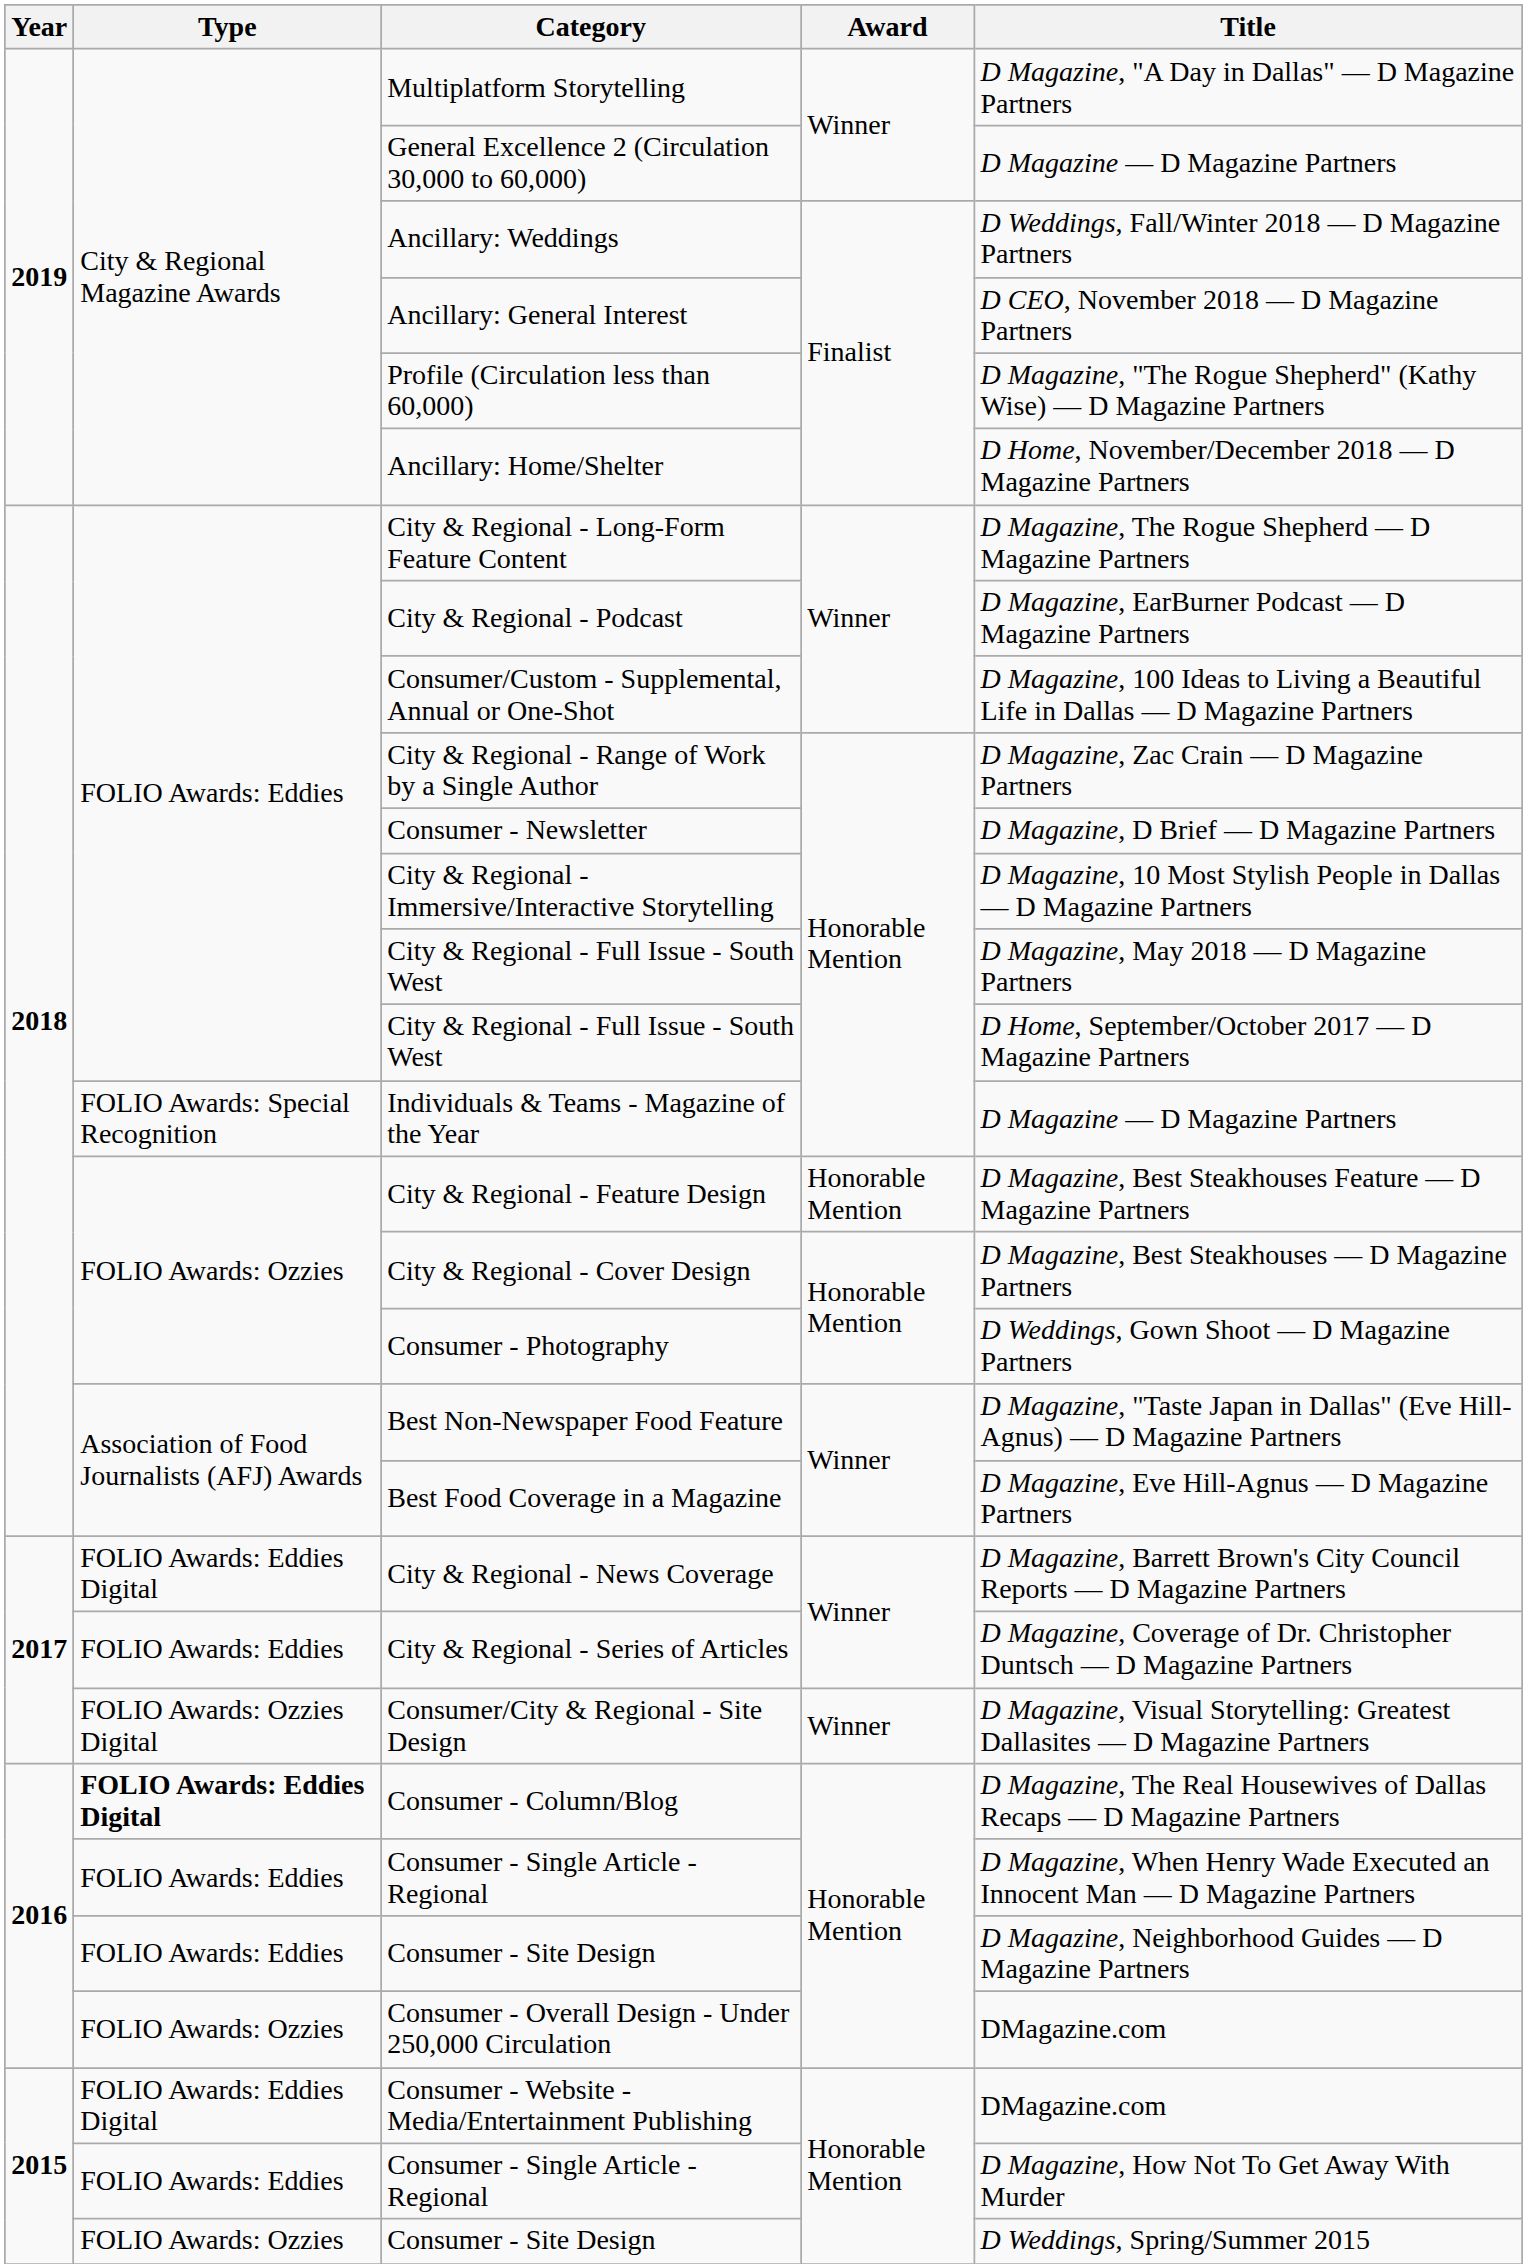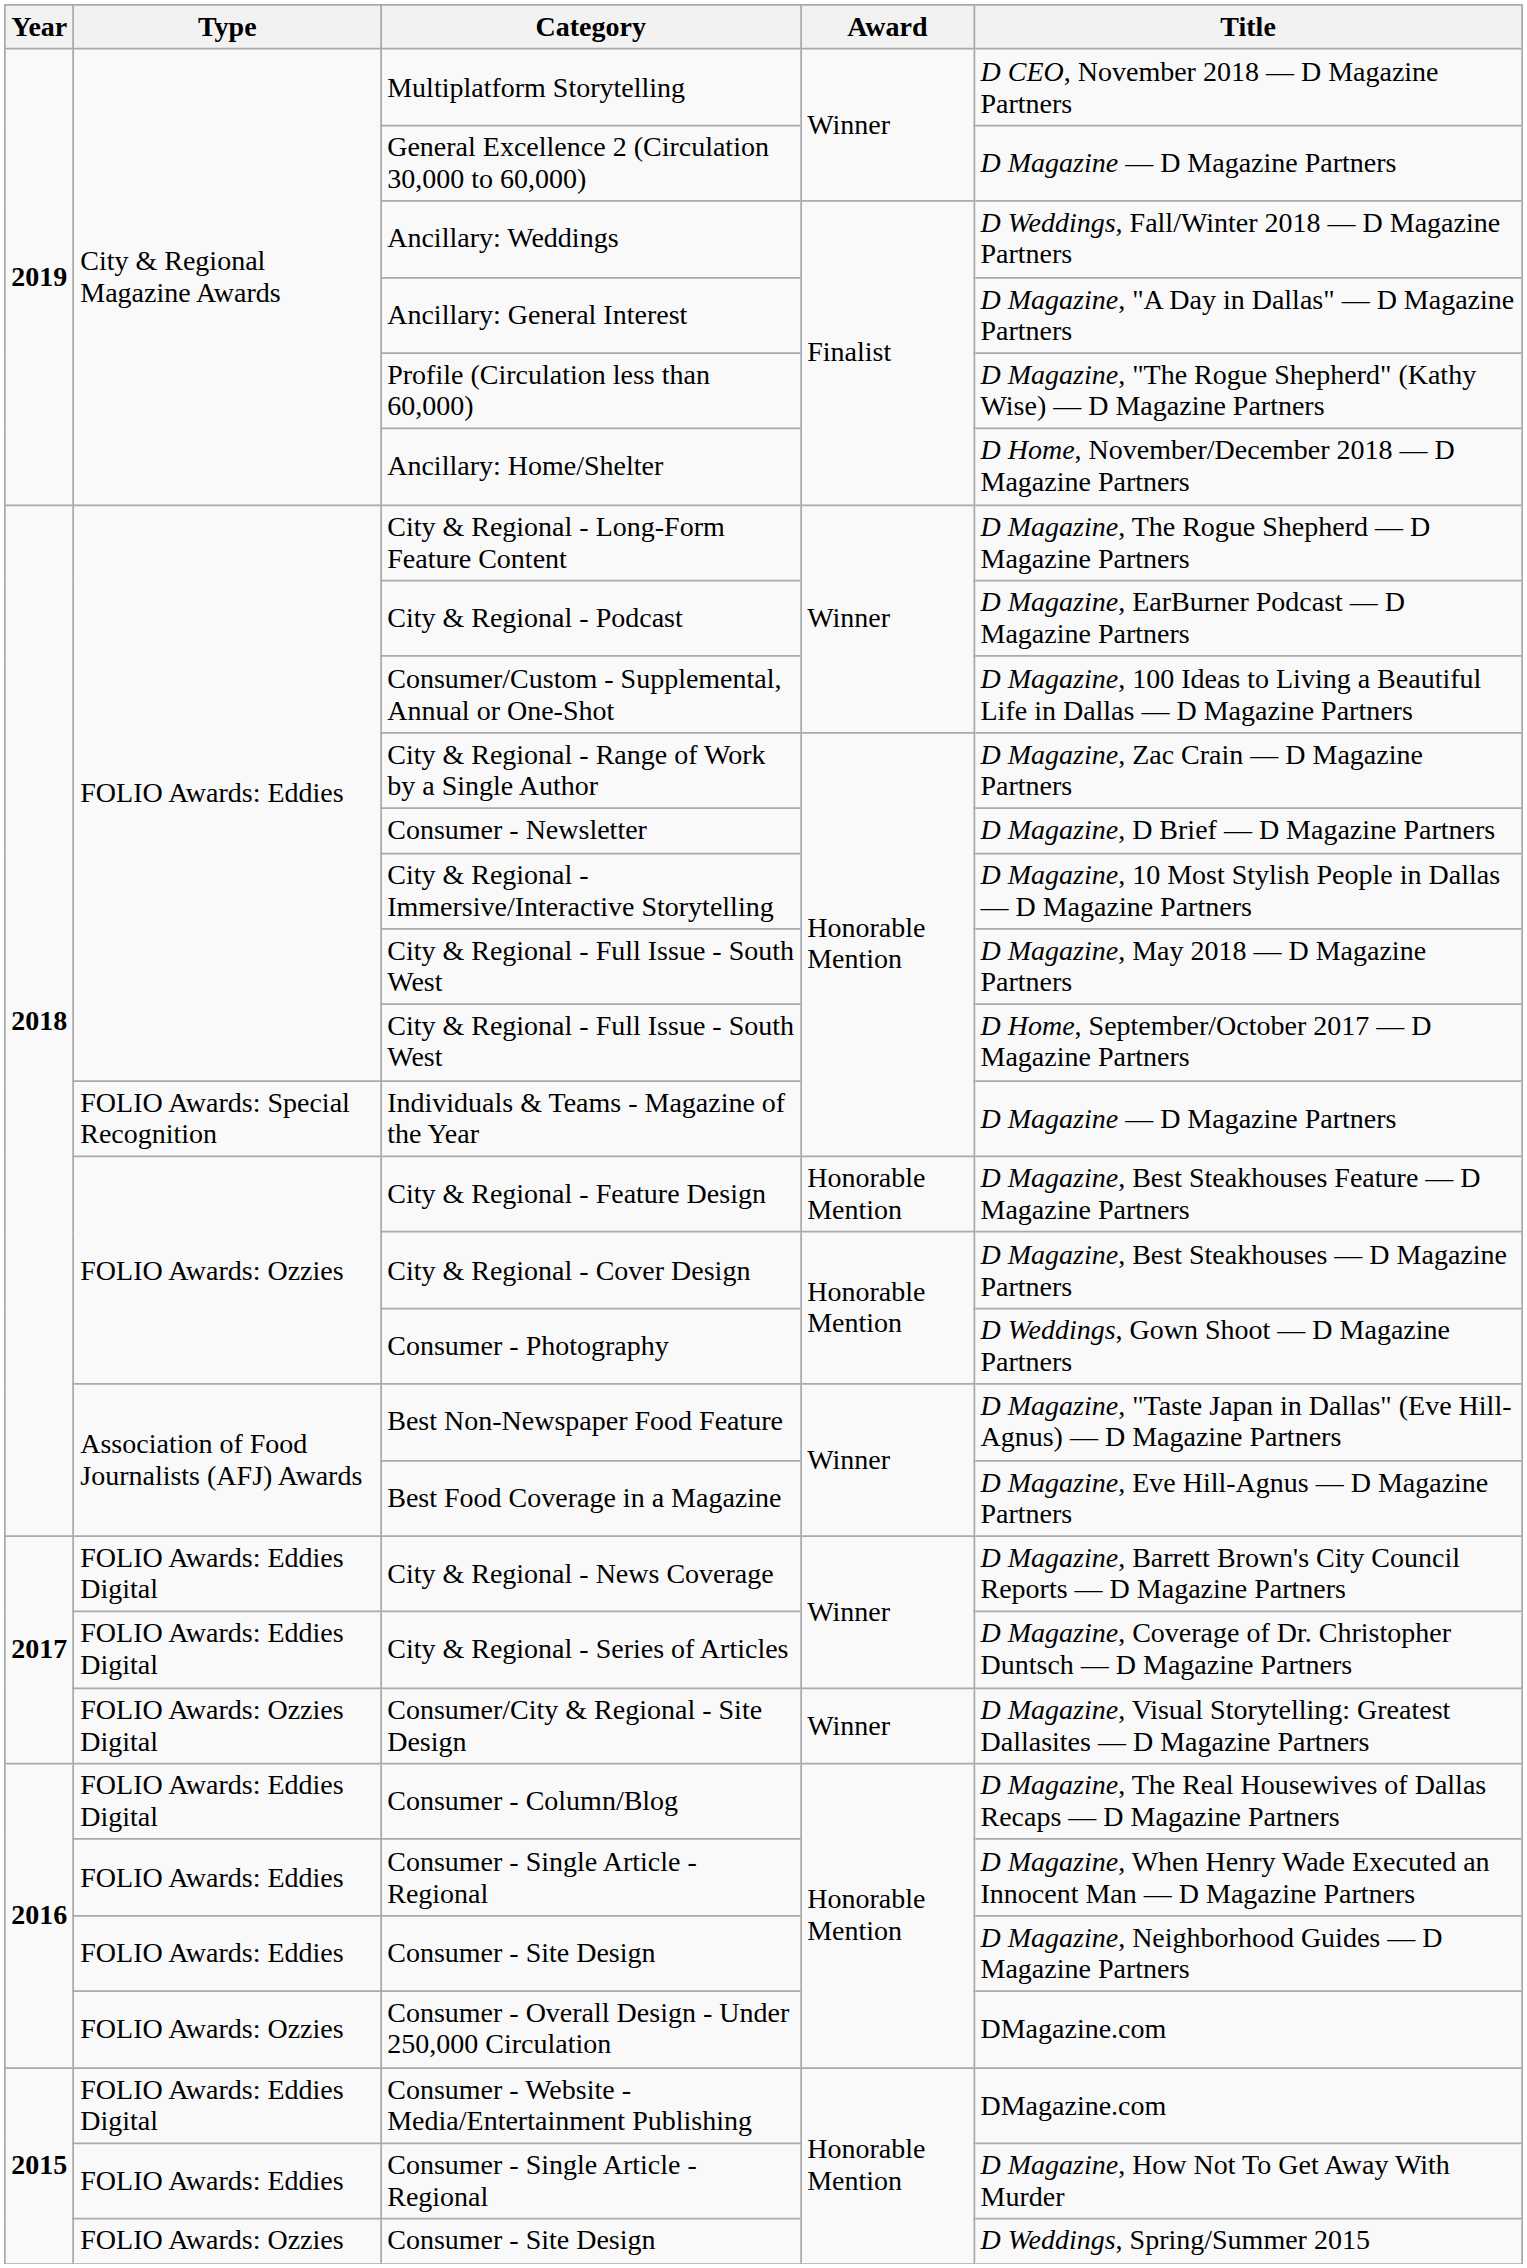Multiplatform Storytelling | Title: D Magazine, "A Day in Dallas" — D Magazine Partners -> D CEO, November 2018 — D Magazine Partners
Ancillary: General Interest | Title: D CEO, November 2018 — D Magazine Partners -> D Magazine, "A Day in Dallas" — D Magazine Partners
City & Regional - Series of Articles | Type: FOLIO Awards: Eddies -> FOLIO Awards: Eddies Digital
Consumer - Column/Blog | Type: bold -> normal
